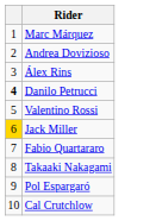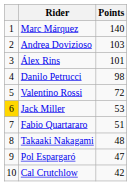+ column: Points | 140 | 103 | 101 | 98 | 72 | 53 | 51 | 48 | 47 | 42
Danilo Petrucci | column 1: bold -> normal
